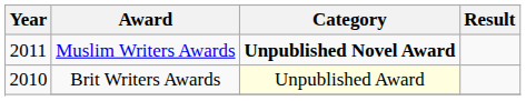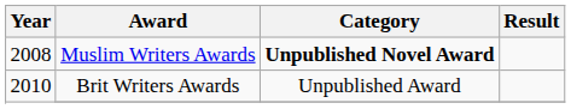Muslim Writers Awards | Year: 2011 -> 2008
Brit Writers Awards | Category: lightyellow background -> no background
